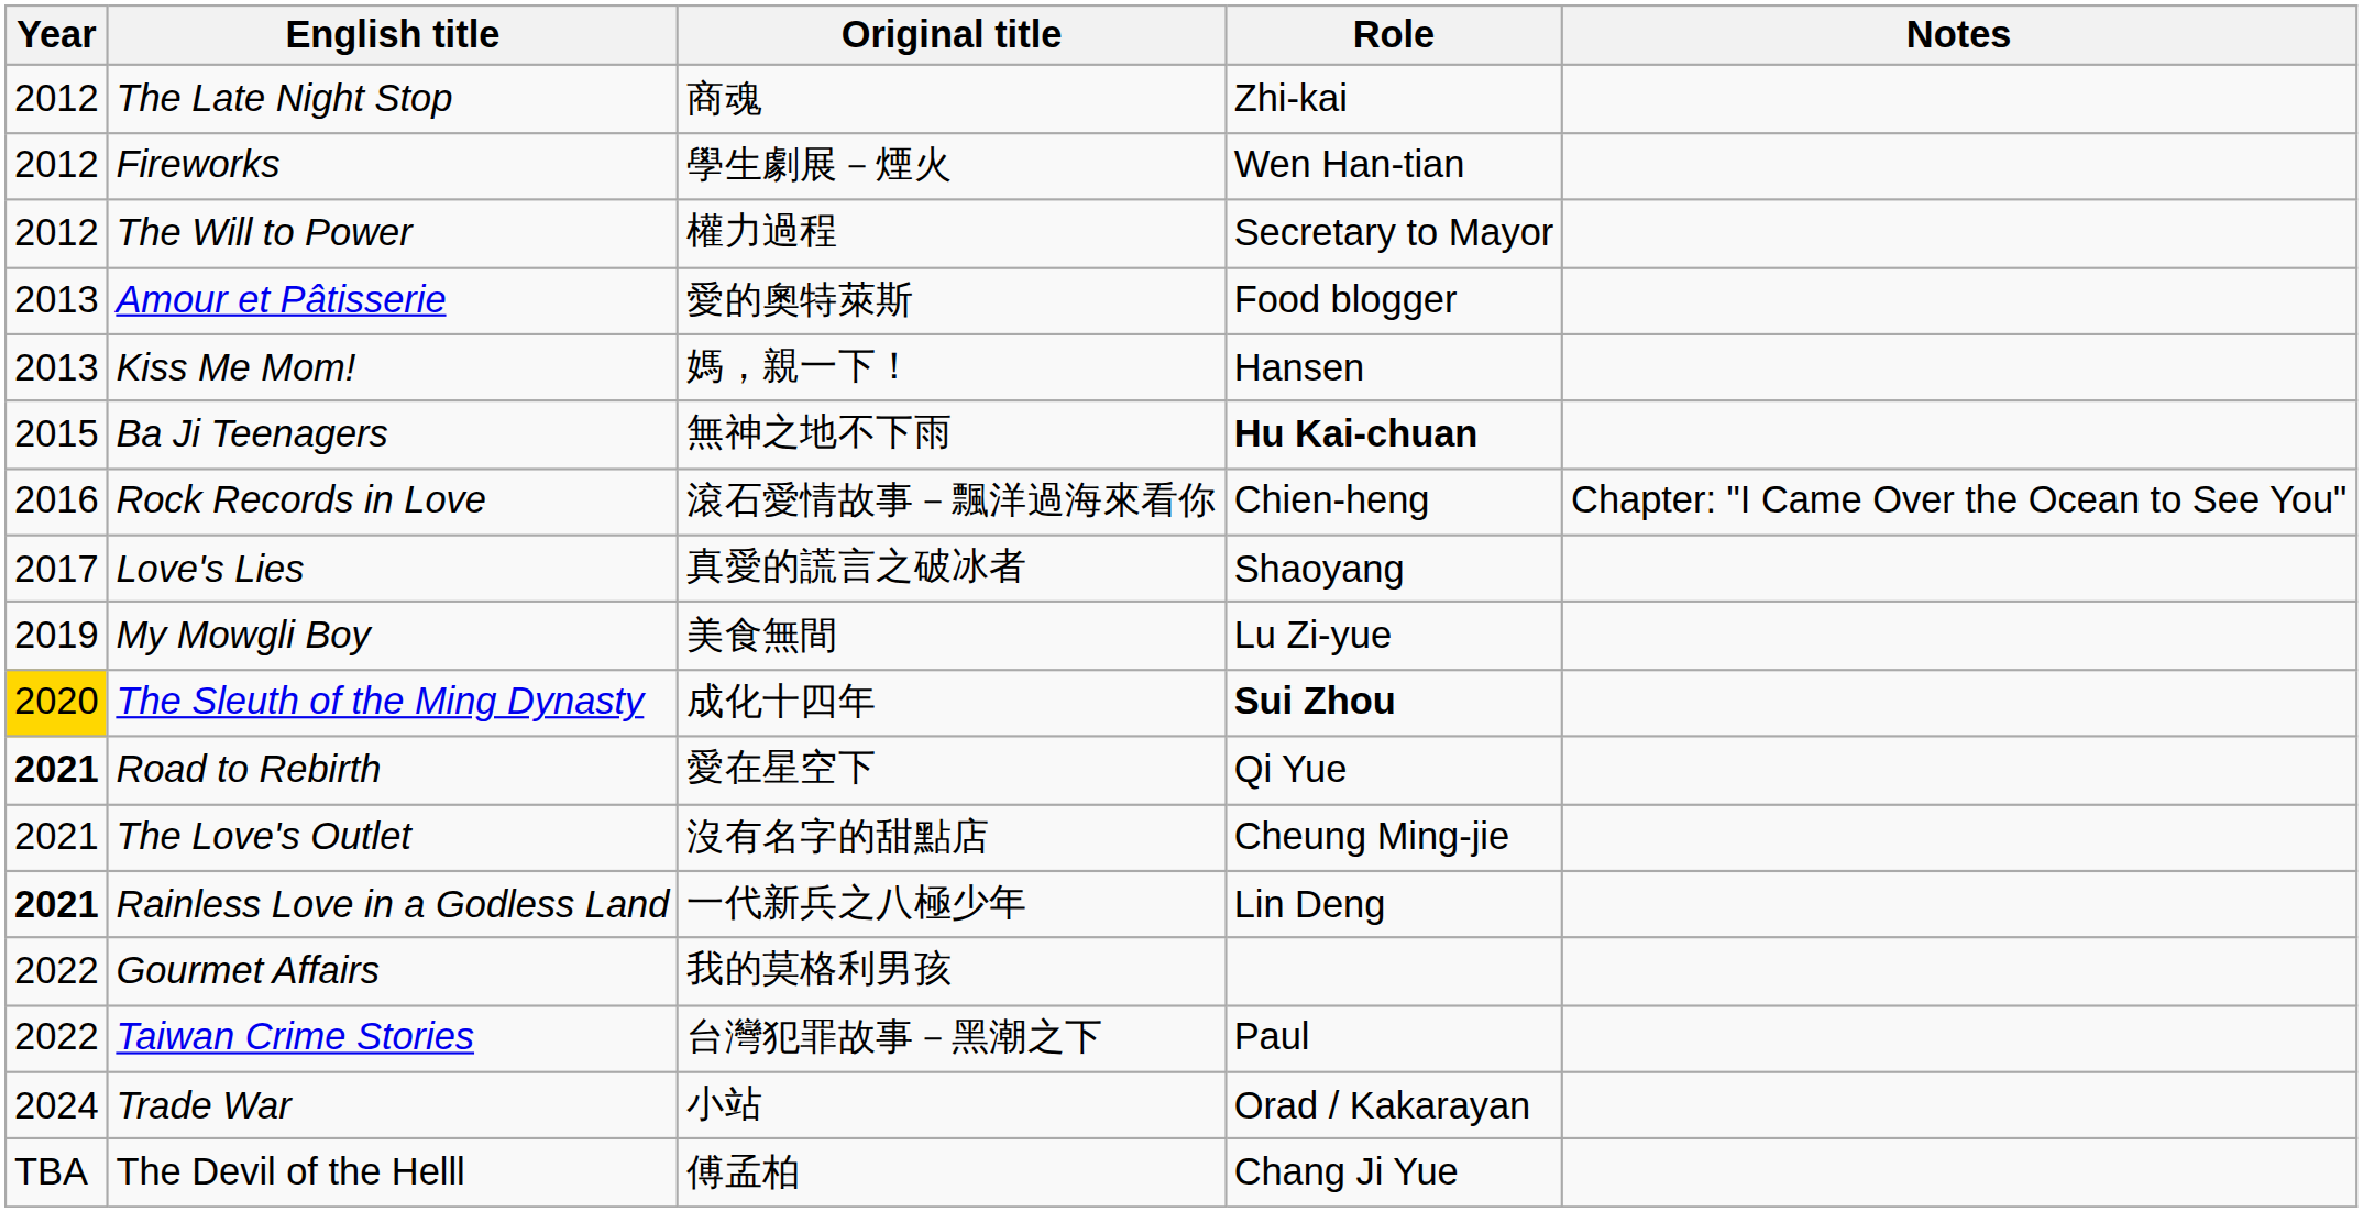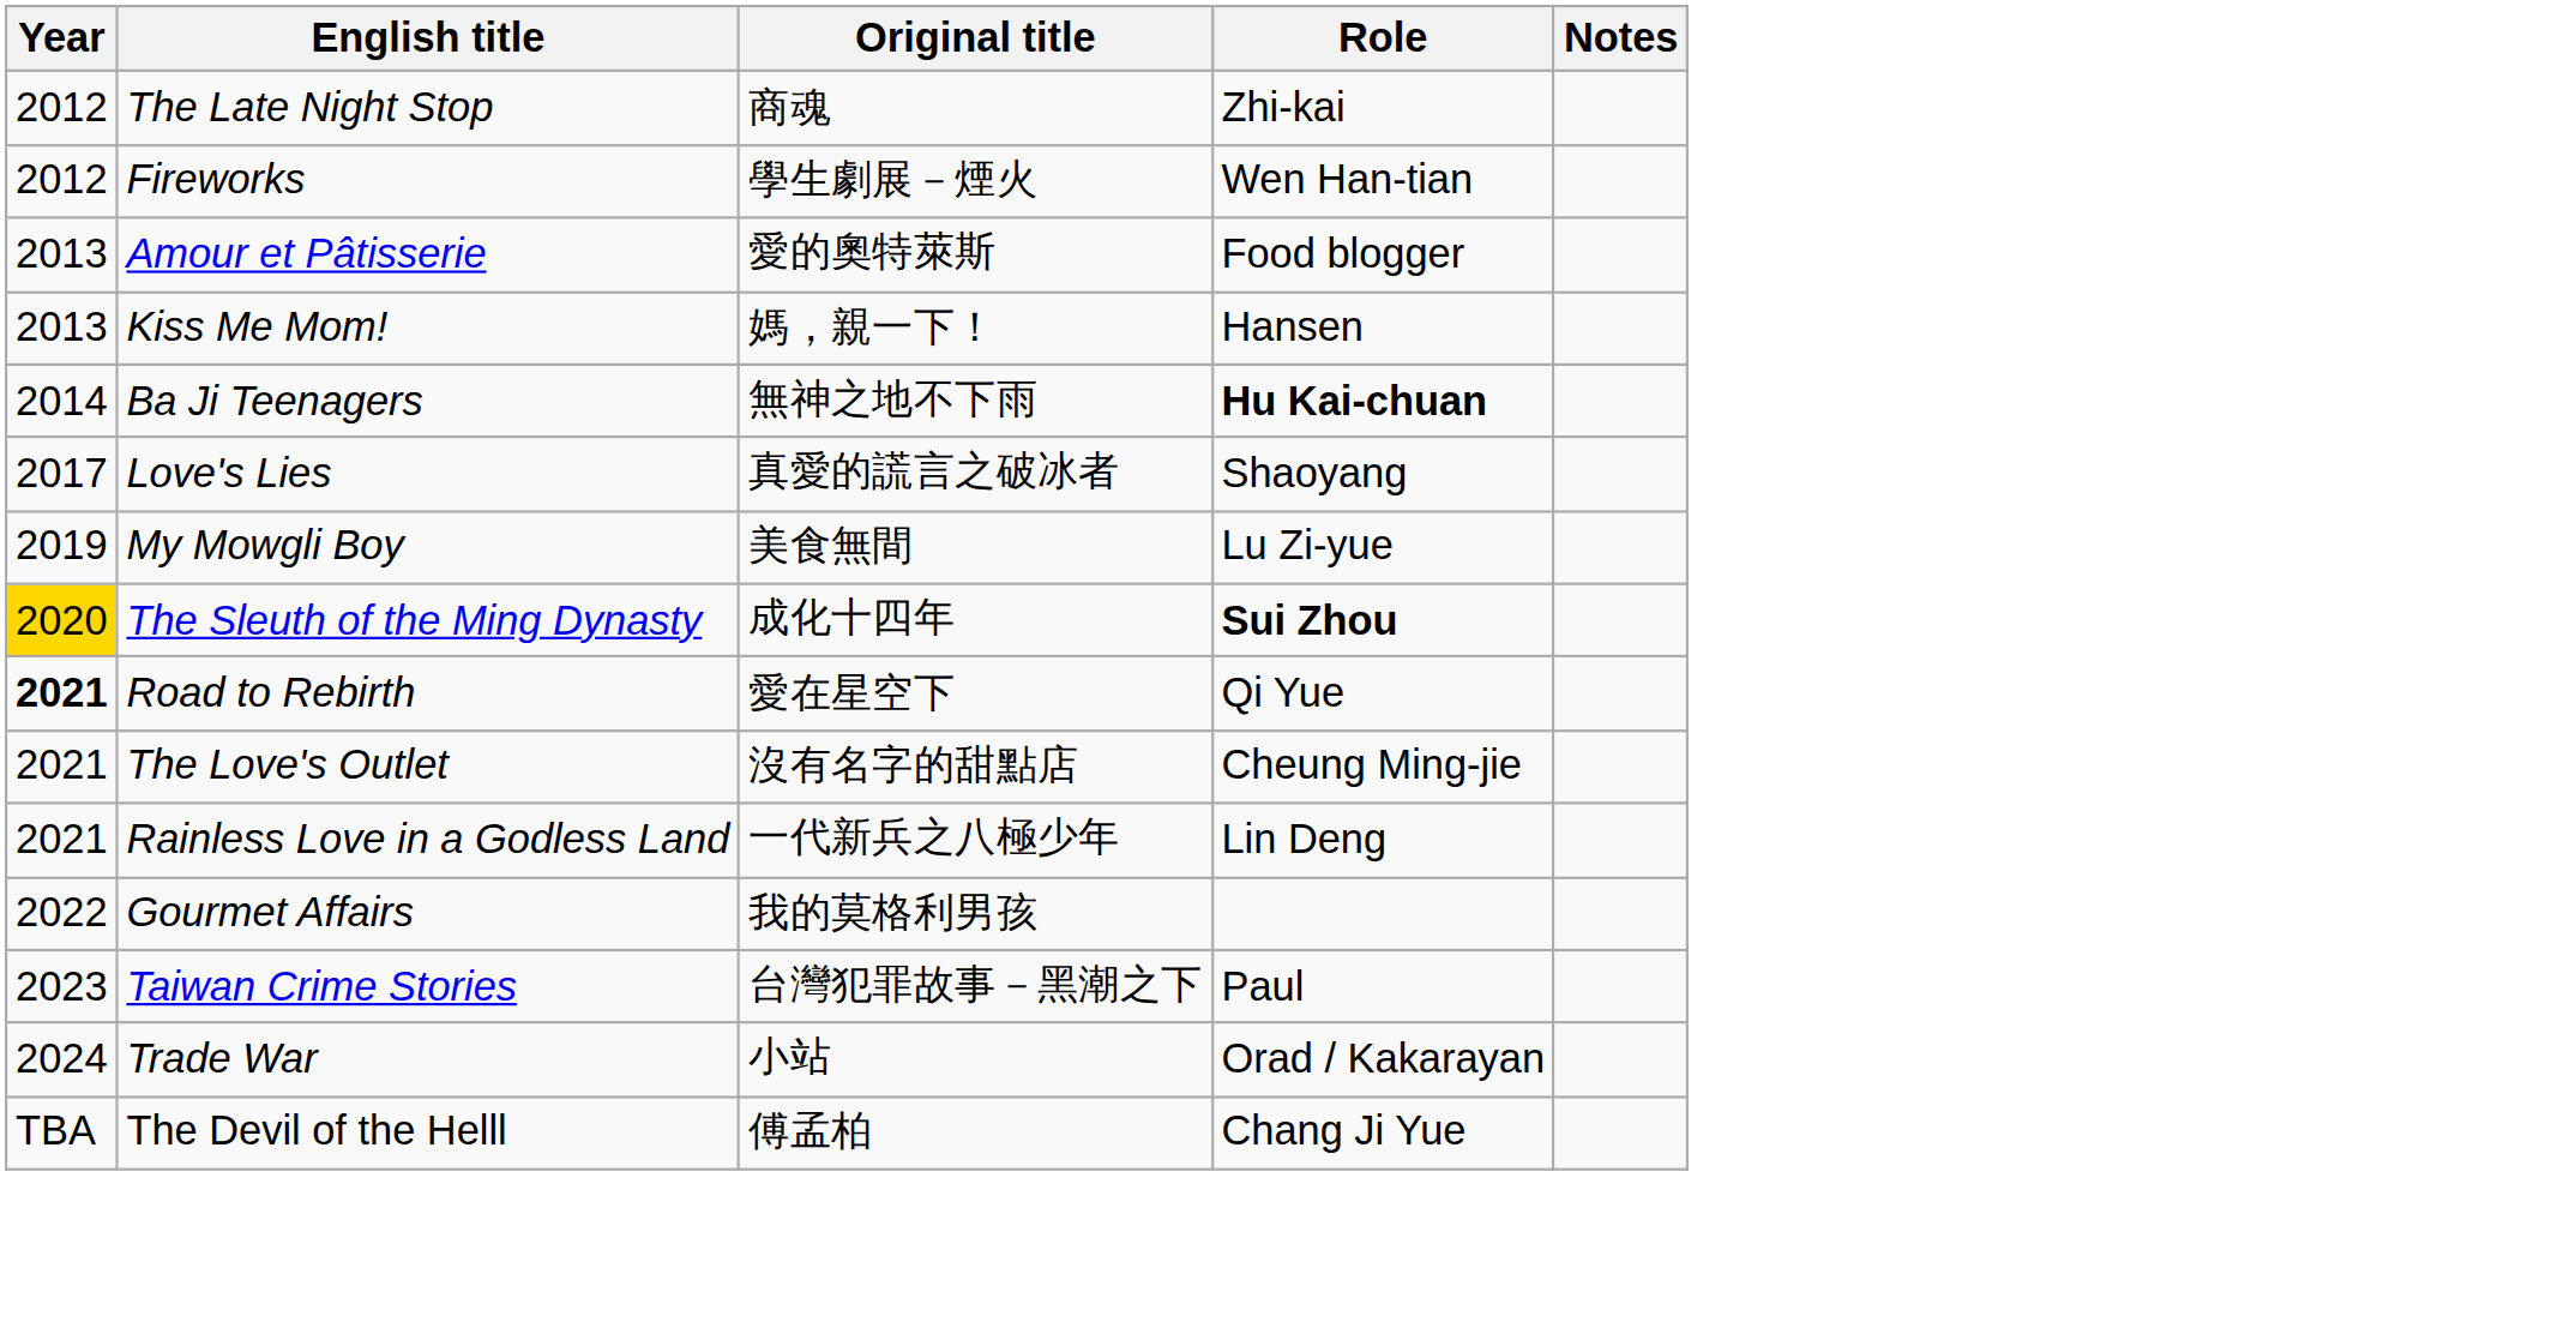- row: 2012 | The Will to Power | 權力過程 | Secretary to Mayor
Ba Ji Teenagers | Year: 2015 -> 2014
- row: 2016 | Rock Records in Love | 滾石愛情故事－飄洋過海來看你 | Chien-heng | Chapter: "I Came Over the Ocean to See You"
Rainless Love in a Godless Land | Year: bold -> normal
Taiwan Crime Stories | Year: 2022 -> 2023
